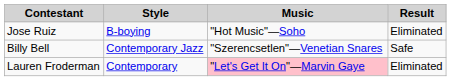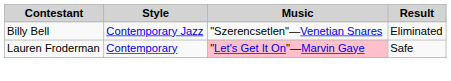- row: Jose Ruiz | B-boying | "Hot Music"—Soho | Eliminated
Billy Bell | Result: Safe -> Eliminated
Lauren Froderman | Result: Eliminated -> Safe
